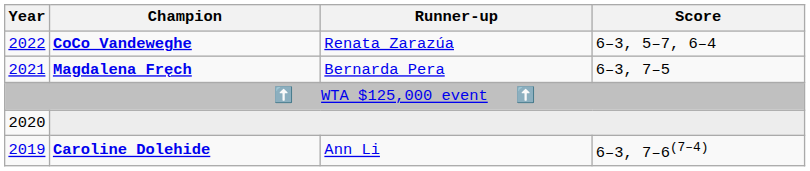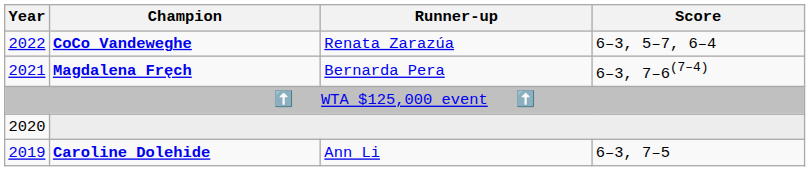Magdalena Fręch | Score: 6–3, 7–5 -> 6–3, 7–6(7–4)
Caroline Dolehide | Score: 6–3, 7–6(7–4) -> 6–3, 7–5
